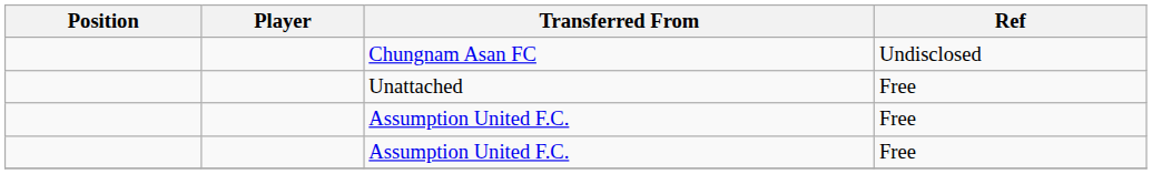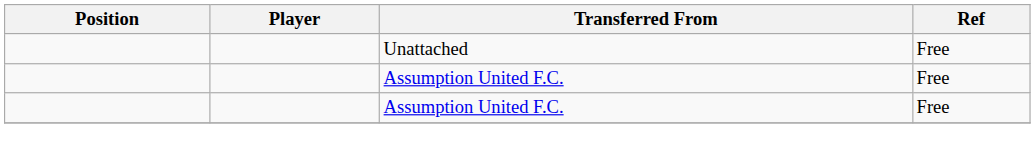- row: Chungnam Asan FC | Undisclosed
